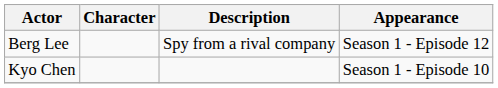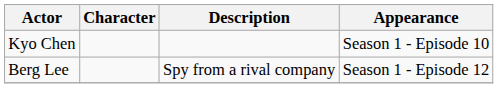rows swapped: Kyo Chen <-> Berg Lee
